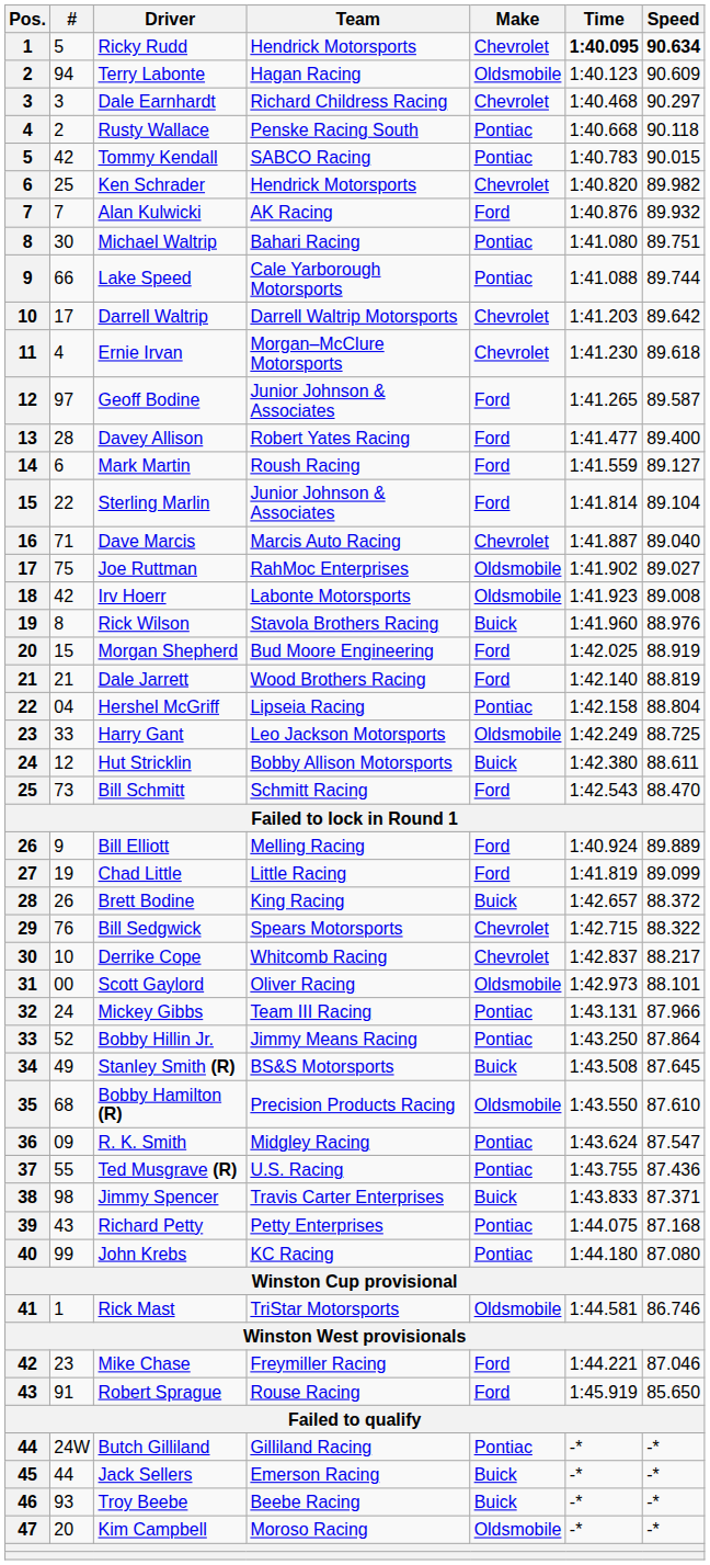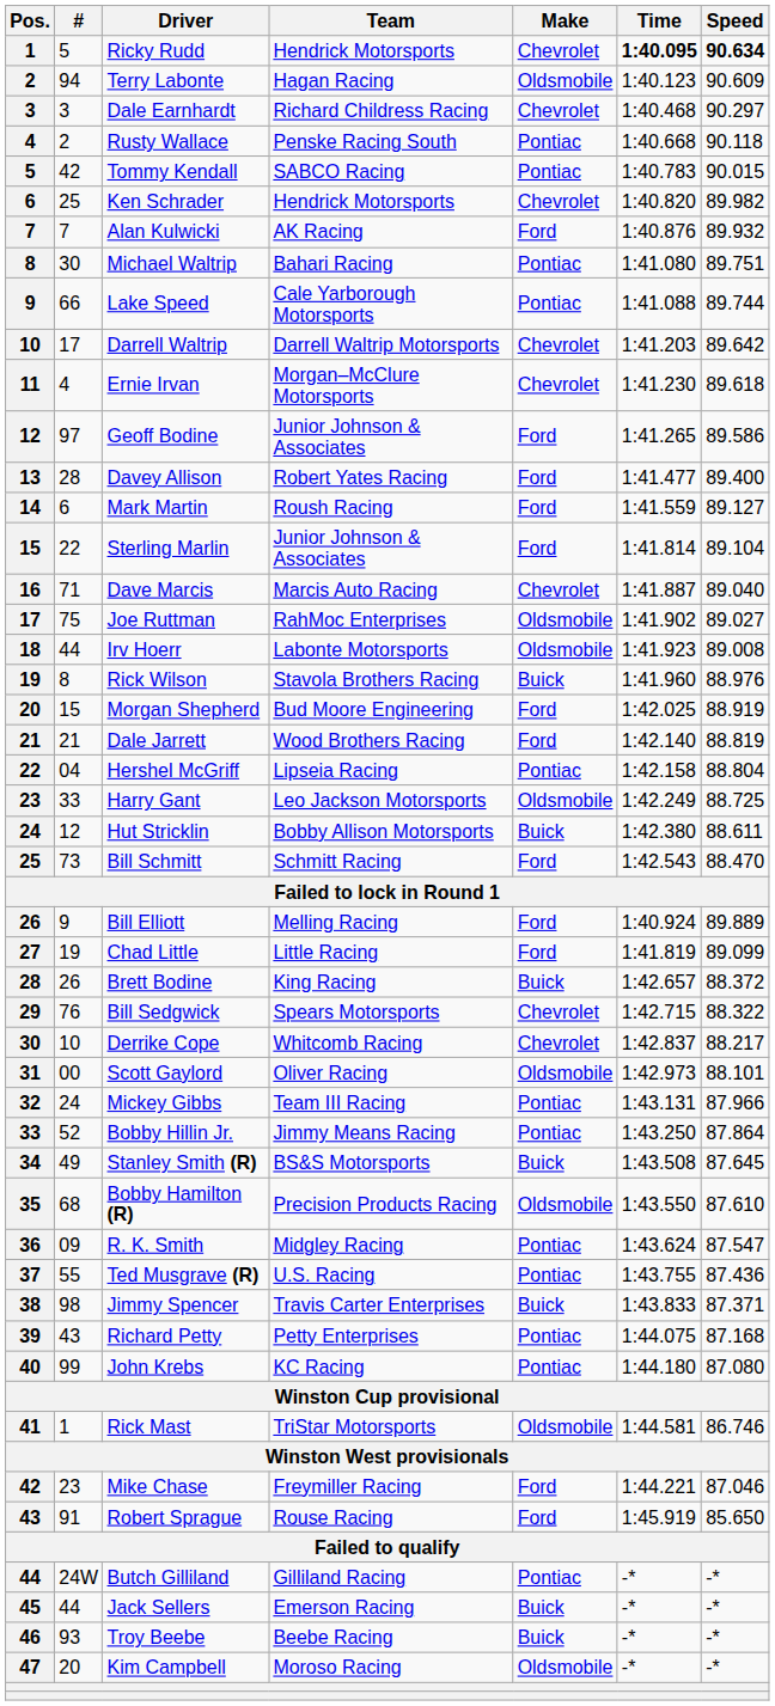Geoff Bodine | Speed: 89.587 -> 89.586
Irv Hoerr | #: 42 -> 44
